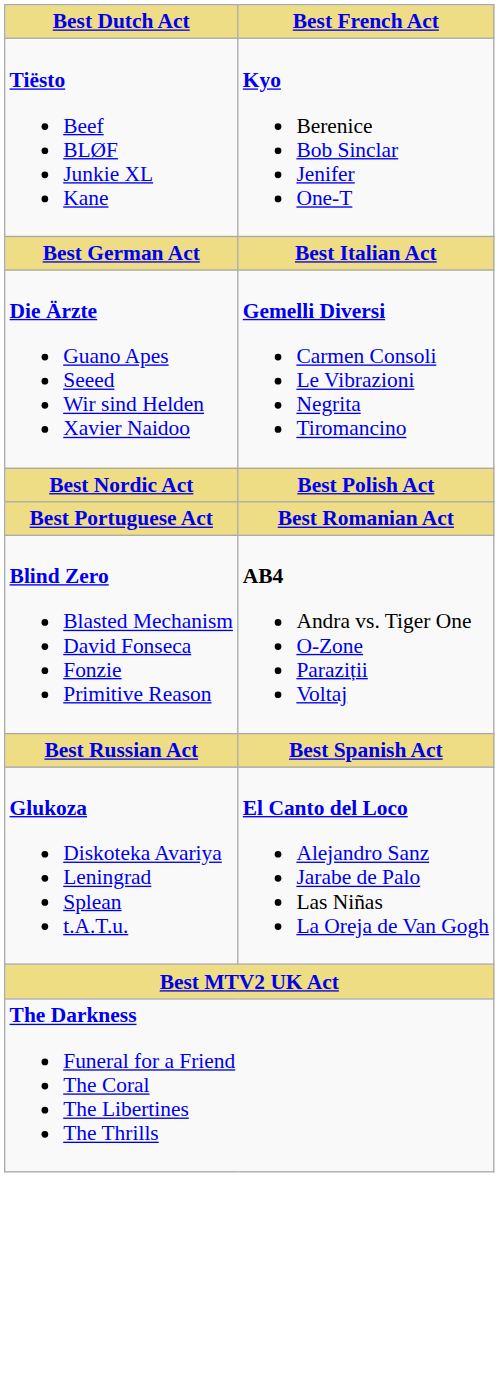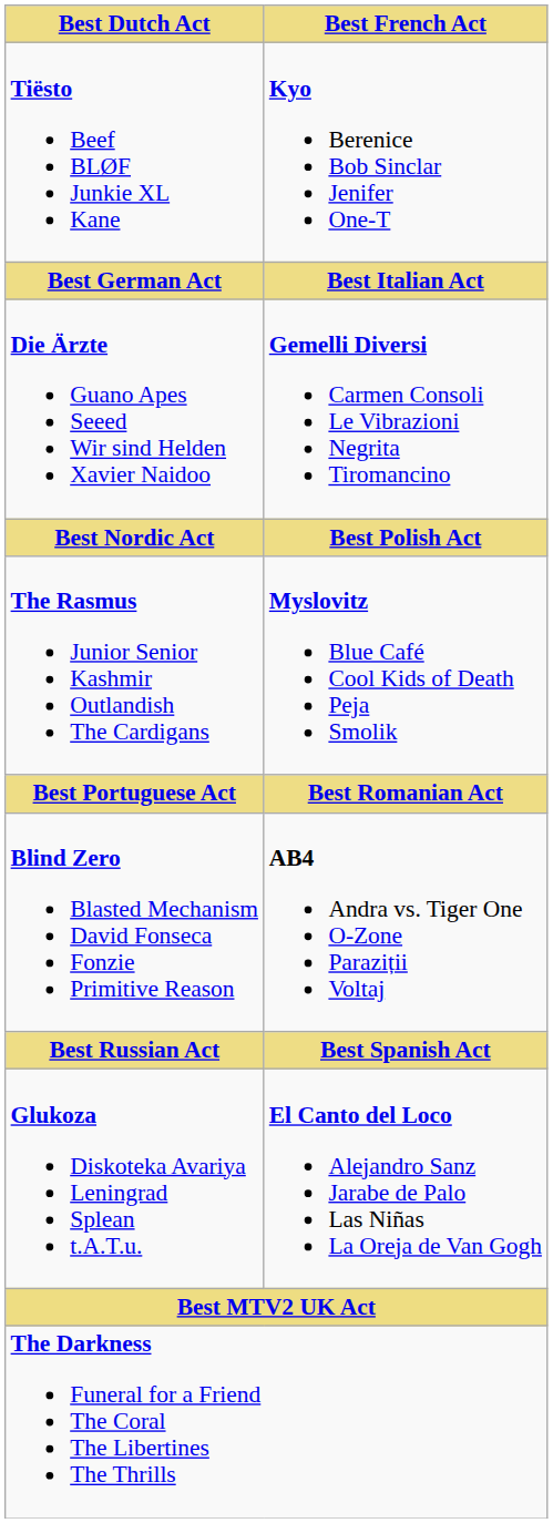+ row: The Rasmus Junior Senior Kashmir Outlandish The Cardigans | Myslovitz Blue Café Cool Kids of Death Peja Smolik
